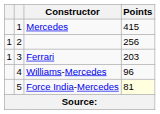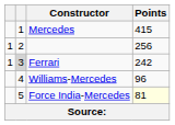Ferrari | column 2: no background -> lightgrey background
Ferrari | Points: 203 -> 242
